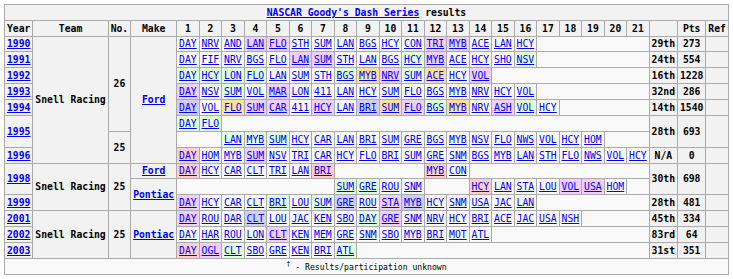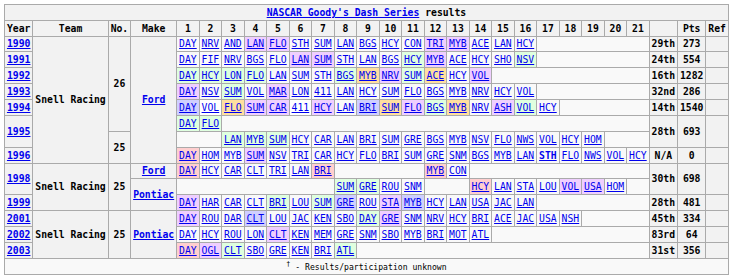1992 | Pts: 1228 -> 1282
1996 | 17: normal -> bold
1999 | 2: HCY -> HAR
1999 | 13: SNM -> LAN
2002 | 2: HAR -> HCY
2003 | Pts: 351 -> 356
